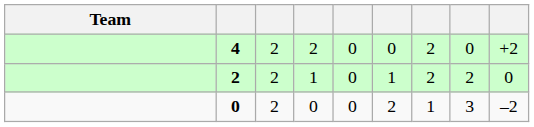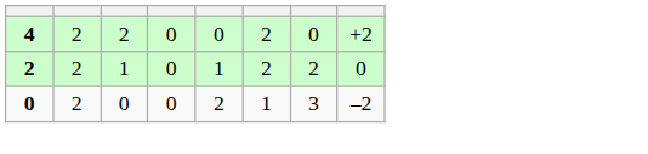- column: Team
